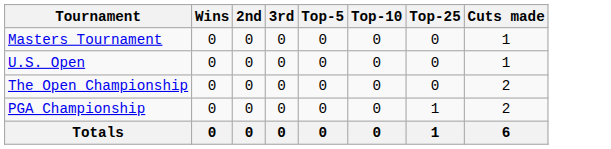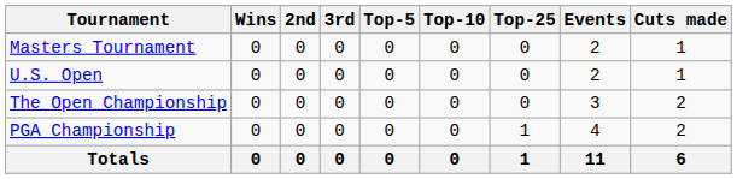+ column: Events | 2 | 2 | 3 | 4 | 11
